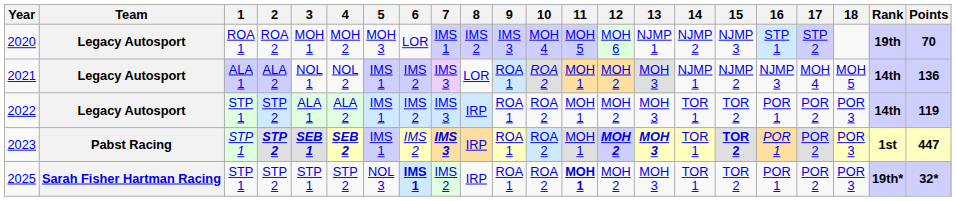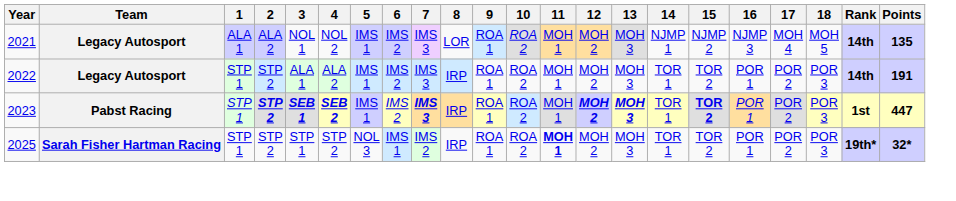- row: 2020 | Legacy Autosport | ROA 1 | ROA 2 | MOH 1 | MOH 2 | MOH 3 | LOR | IMS 1 | IMS 2 | IMS 3 | MOH 4 | MOH 5 | MOH 6 | NJMP 1 | NJMP 2 | NJMP 3 | STP 1 | STP 2 | 19th | 70
2021 | Points: 136 -> 135
2022 | Points: 119 -> 191
2025 | 6: bold -> normal
